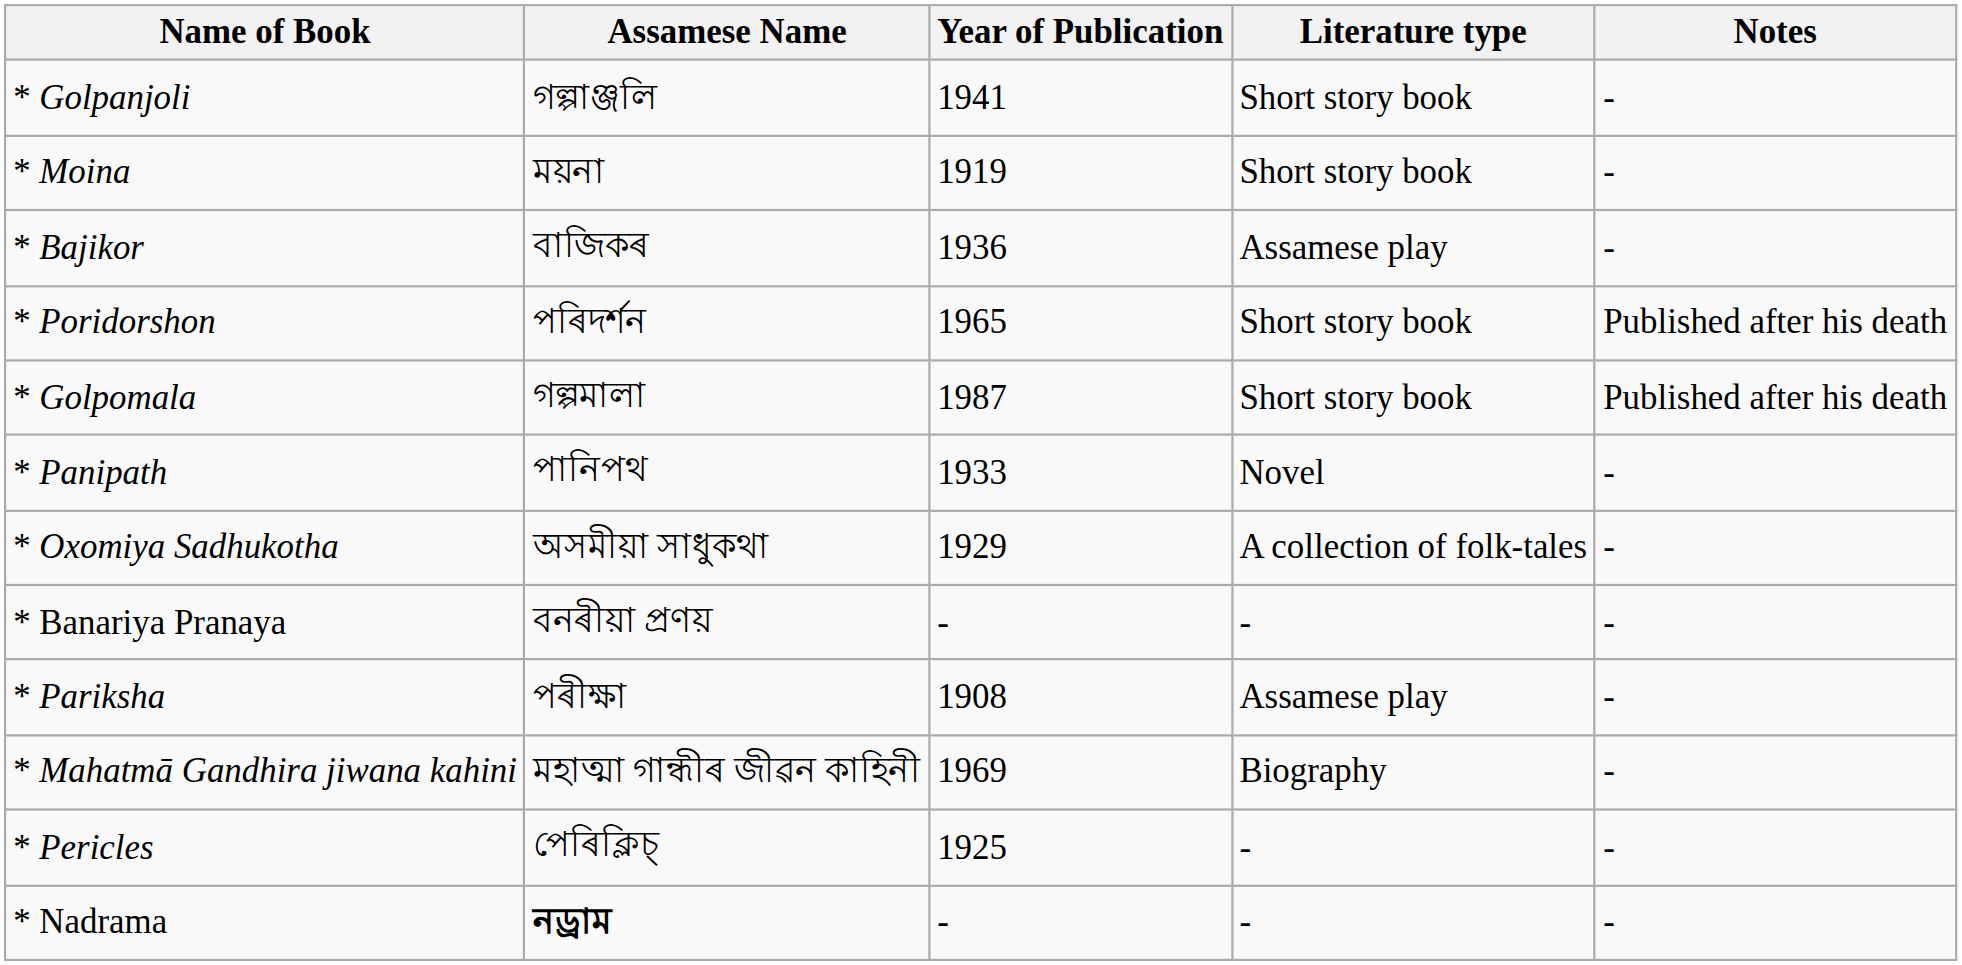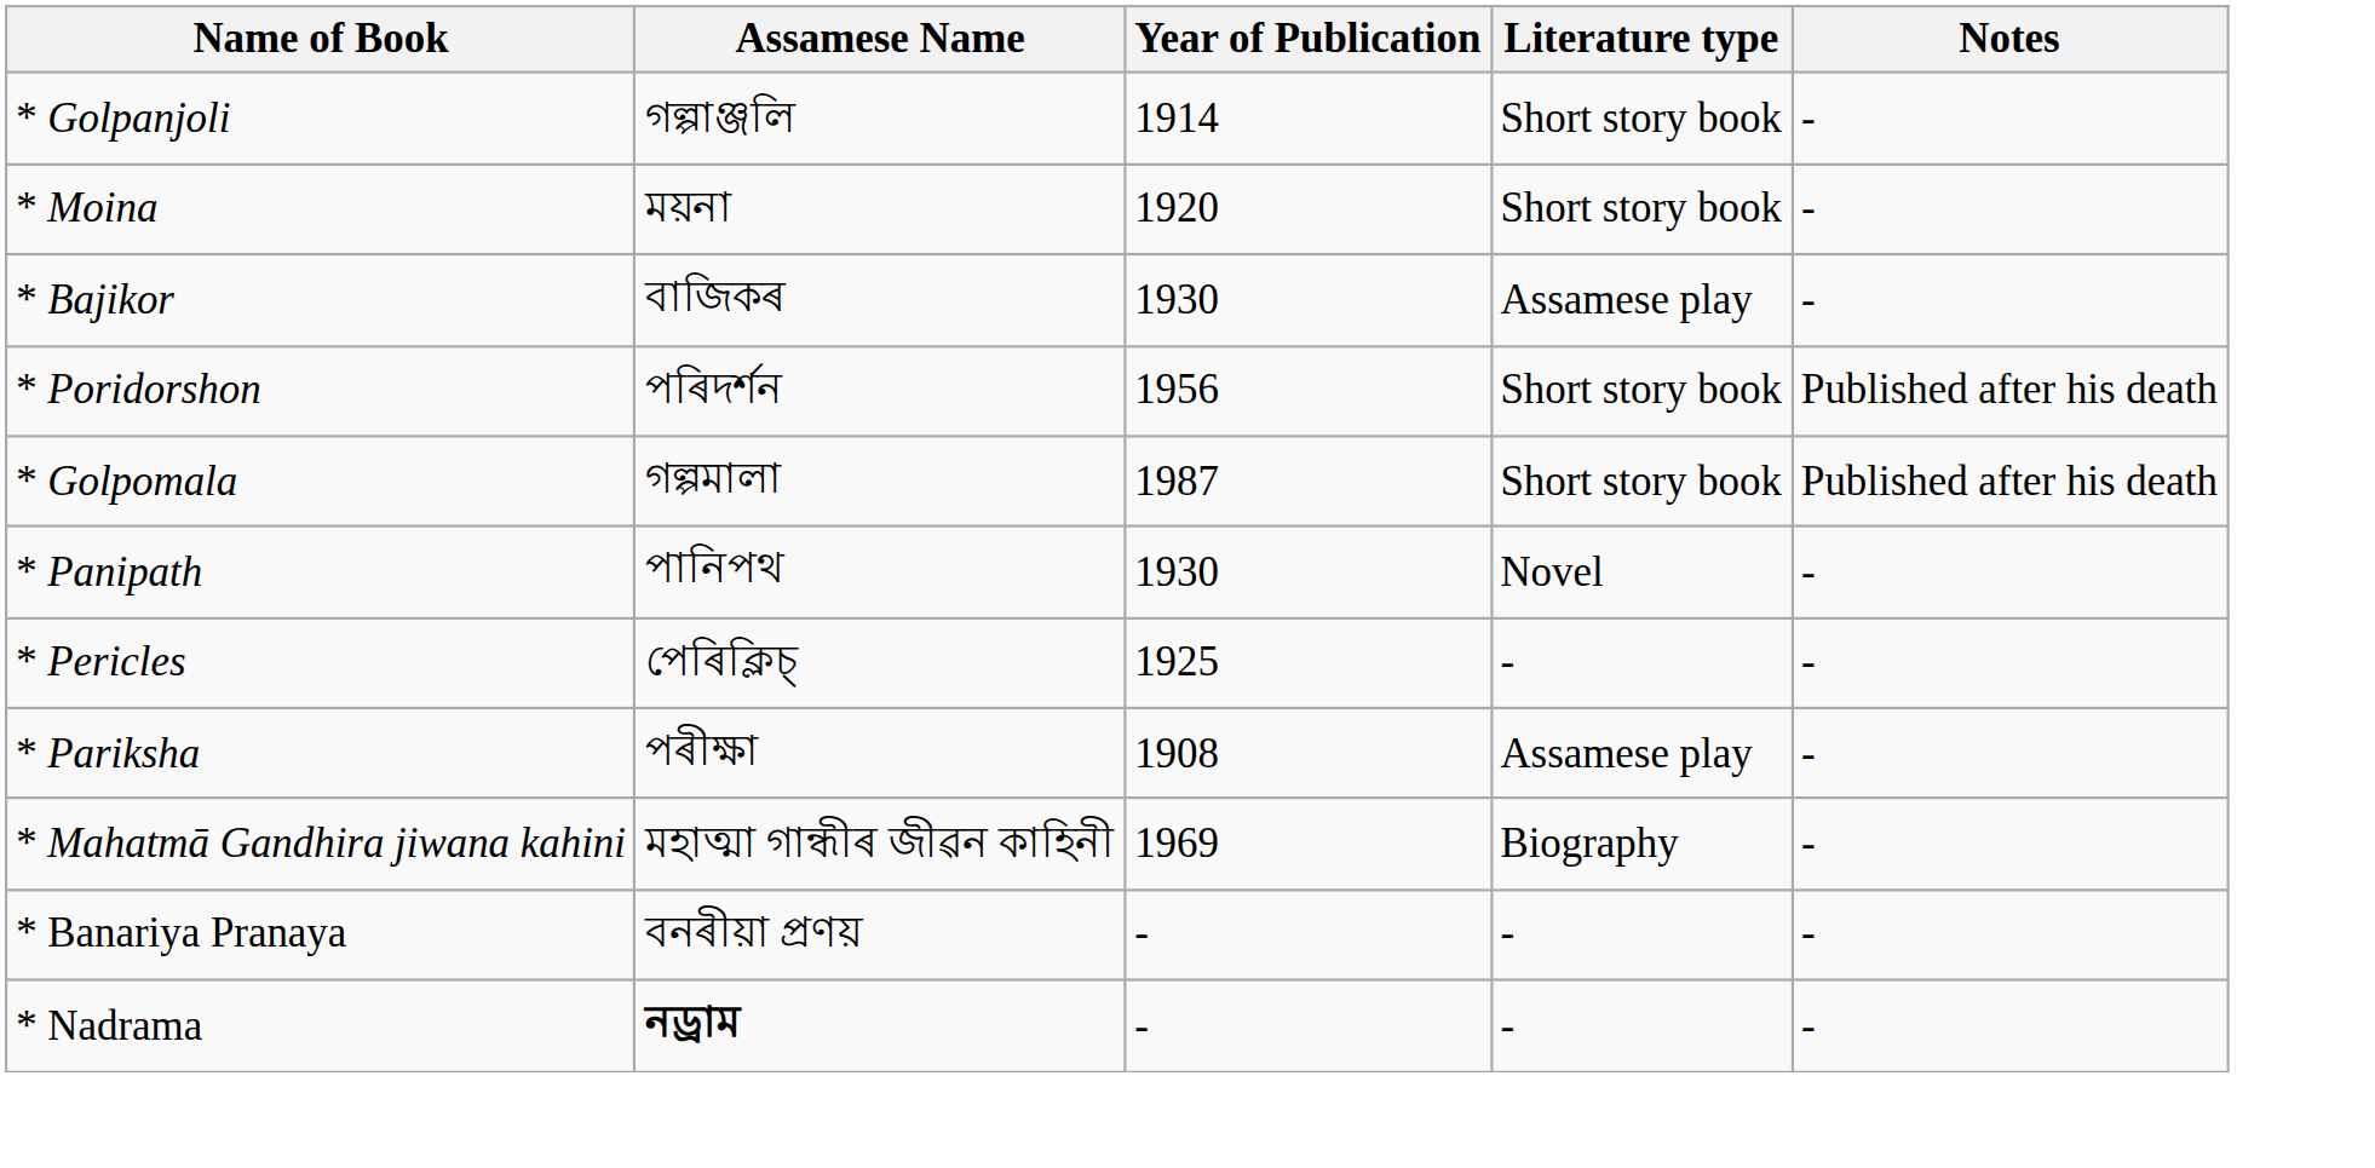* Golpanjoli | Year of Publication: 1941 -> 1914
* Moina | Year of Publication: 1919 -> 1920
* Bajikor | Year of Publication: 1936 -> 1930
* Poridorshon | Year of Publication: 1965 -> 1956
* Panipath | Year of Publication: 1933 -> 1930
- row: * Oxomiya Sadhukotha | অসমীয়া সাধুকথা | 1929 | A collection of folk-tales | -
rows swapped: * Pericles <-> * Banariya Pranaya
